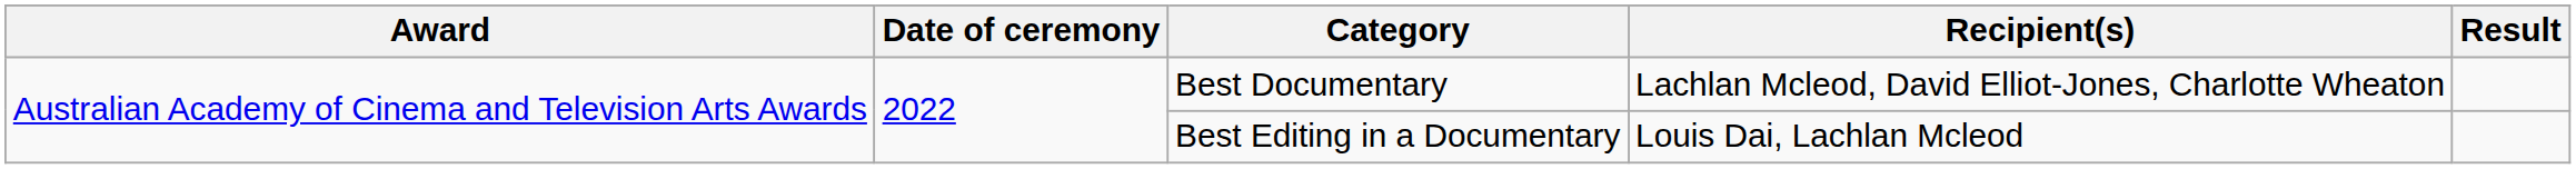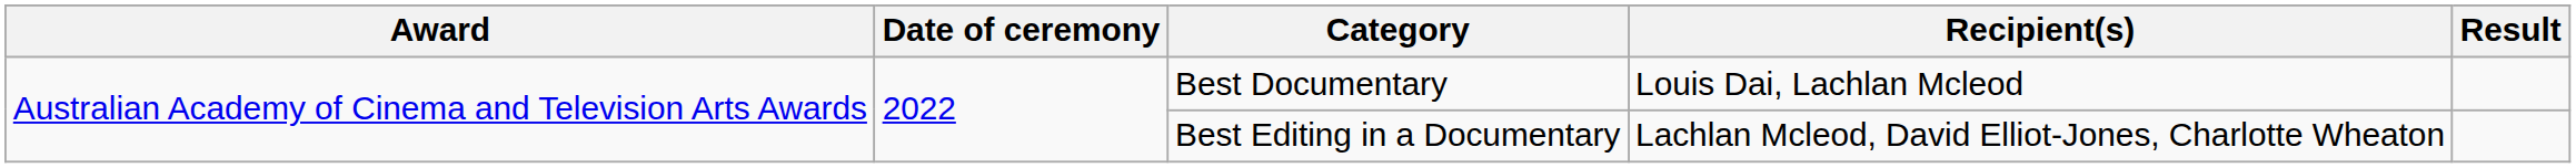Best Documentary | Recipient(s): Lachlan Mcleod, David Elliot-Jones, Charlotte Wheaton -> Louis Dai, Lachlan Mcleod
Best Editing in a Documentary | Recipient(s): Louis Dai, Lachlan Mcleod -> Lachlan Mcleod, David Elliot-Jones, Charlotte Wheaton
